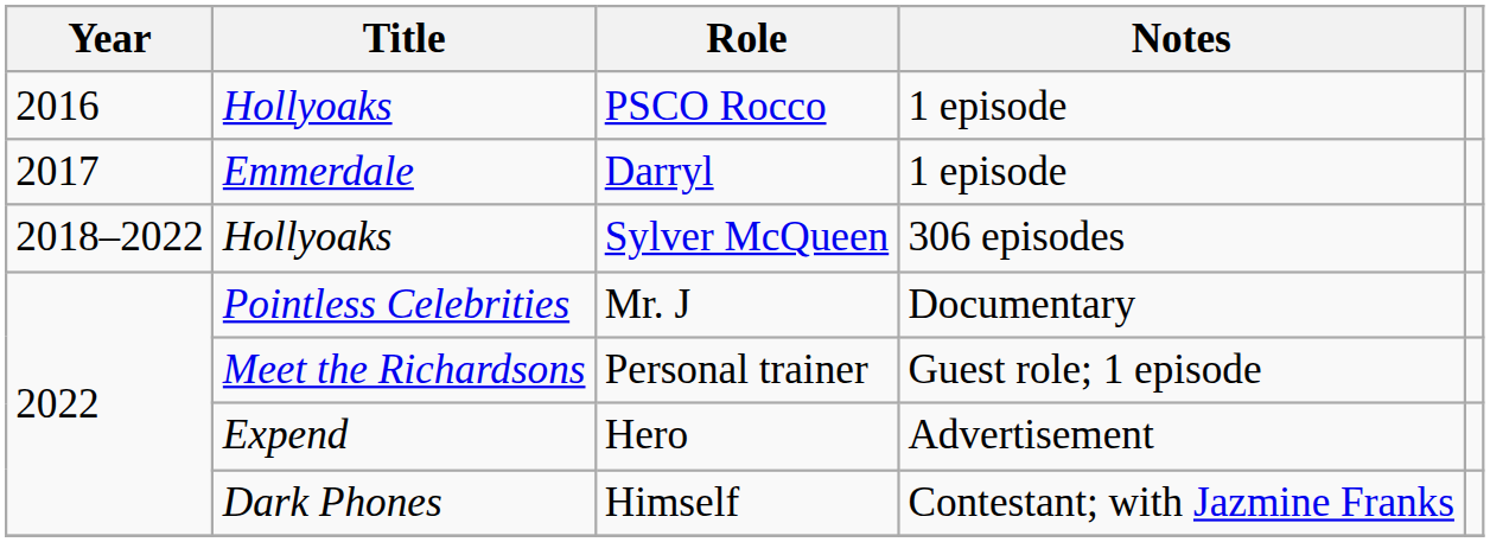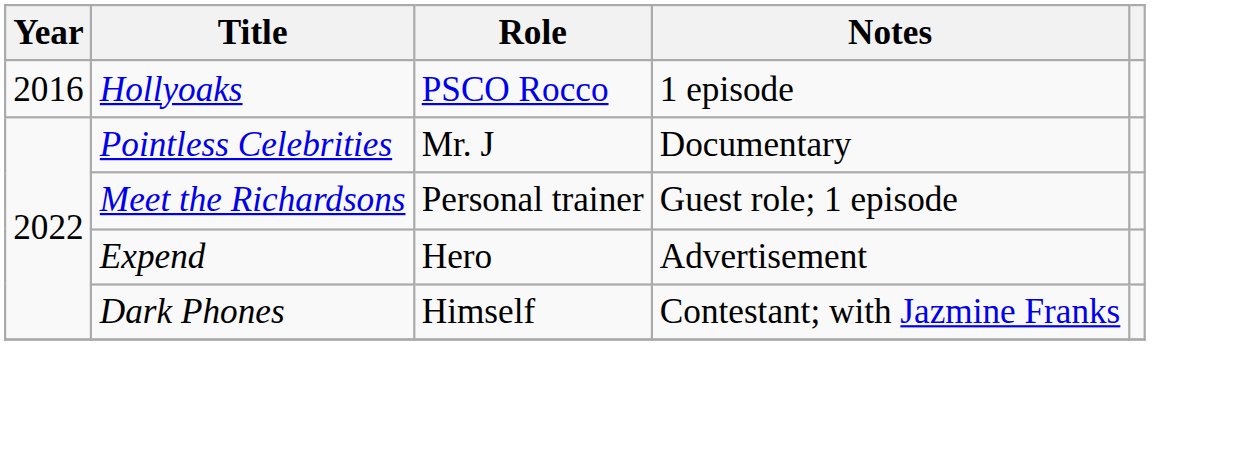- row: 2017 | Emmerdale | Darryl | 1 episode
- row: 2018–2022 | Hollyoaks | Sylver McQueen | 306 episodes
